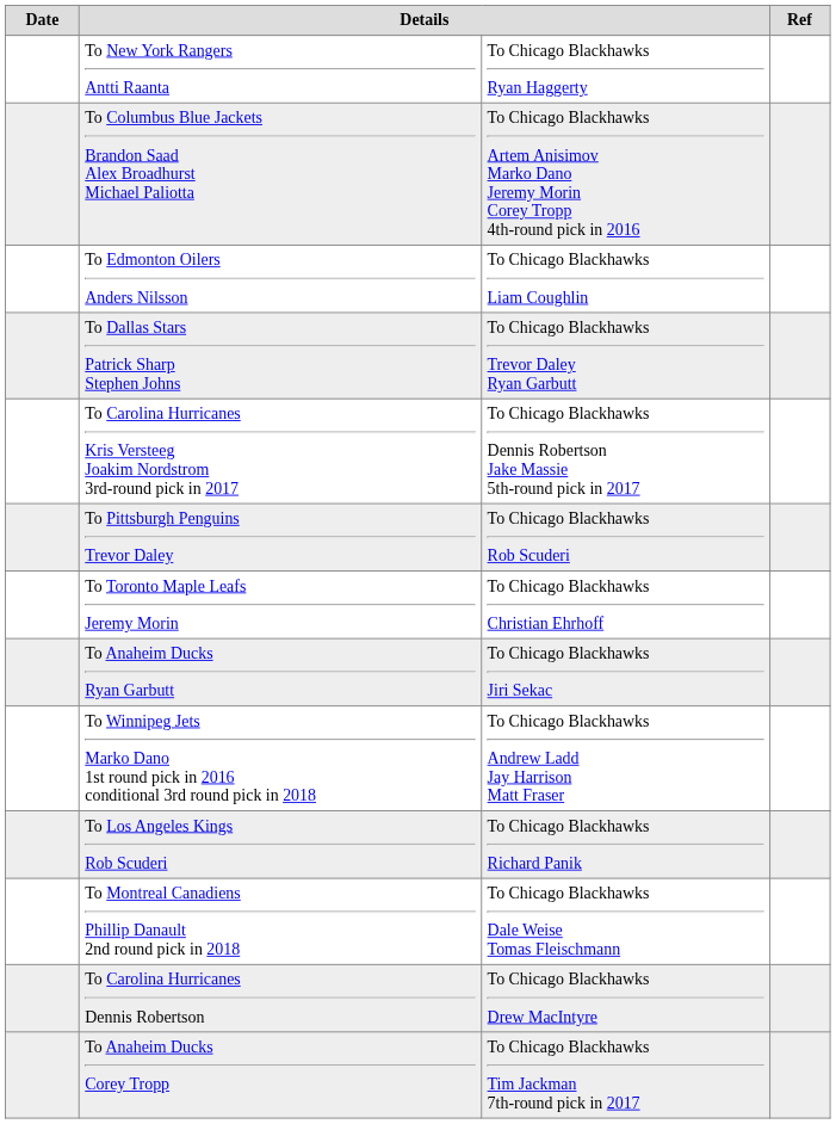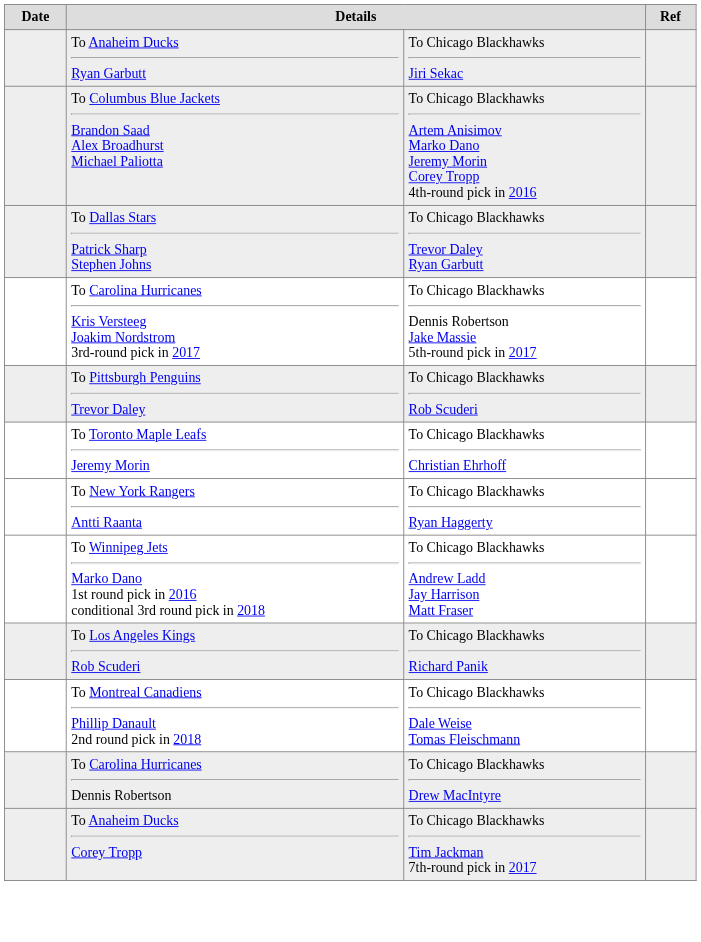rows swapped: To New York Rangers Antti Raanta <-> To Anaheim Ducks Ryan Garbutt
- row: To Edmonton Oilers Anders Nilsson | To Chicago Blackhawks Liam Coughlin
